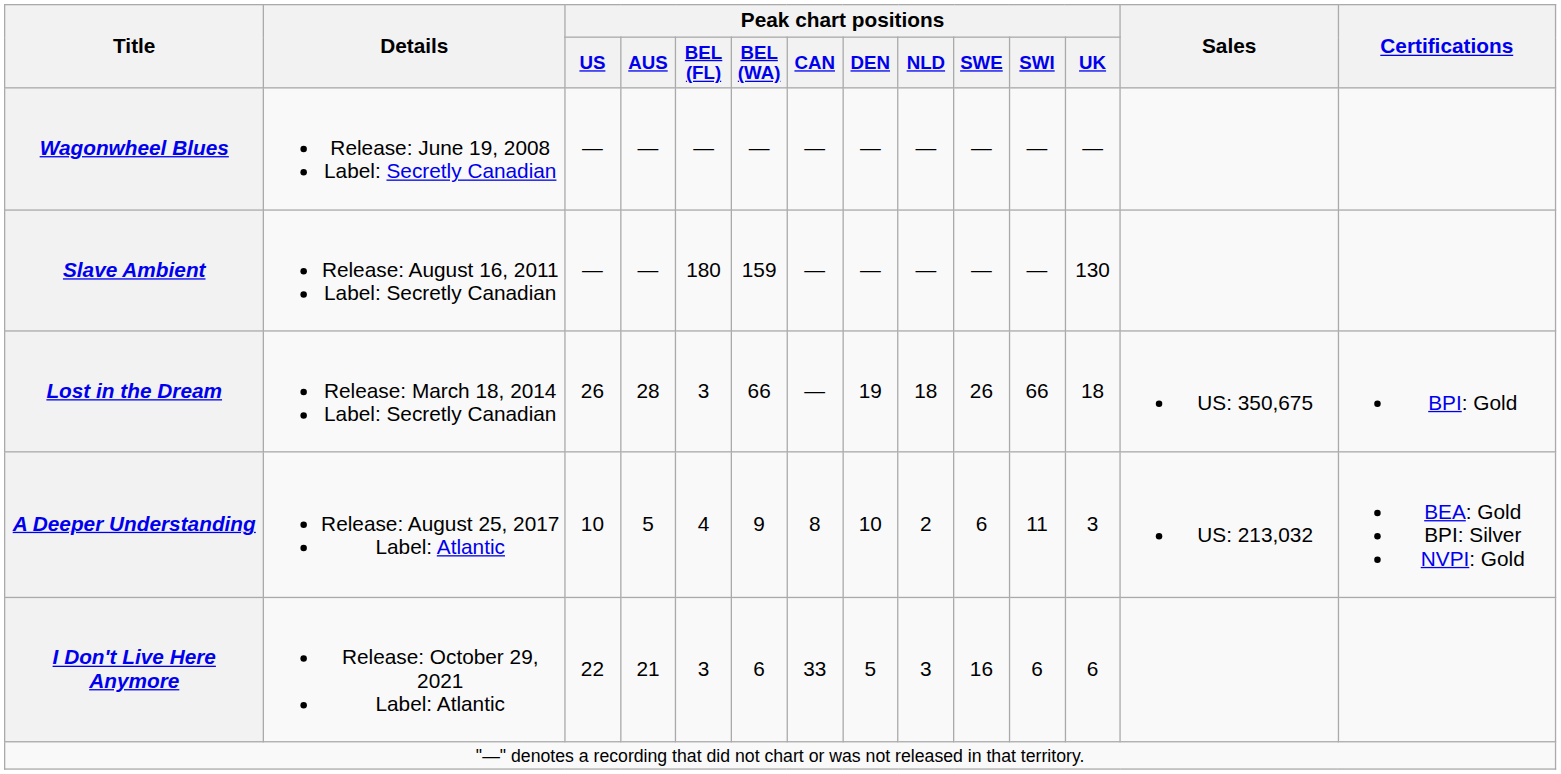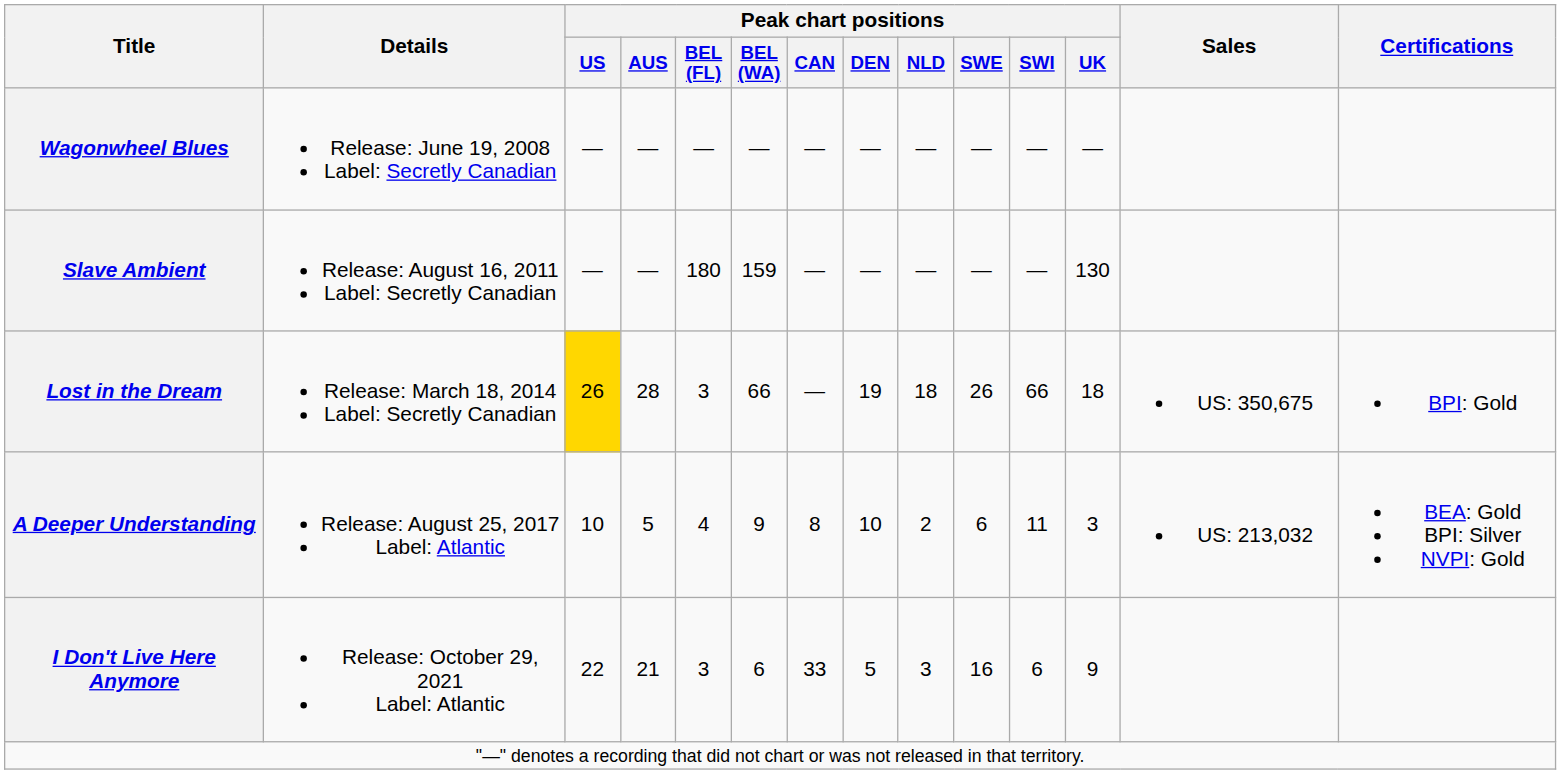Lost in the Dream | Peak chart positions / US: no background -> gold background
I Don't Live Here Anymore | Peak chart positions / UK: 6 -> 9
